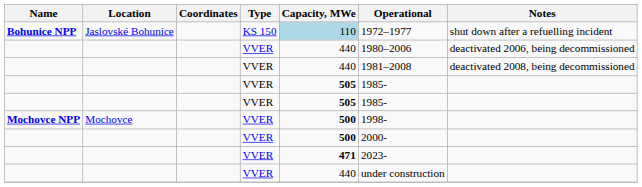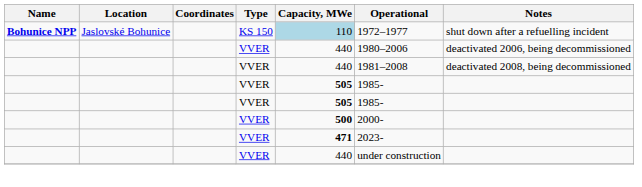- row: Mochovce NPP | Mochovce | VVER | 500 | 1998-
